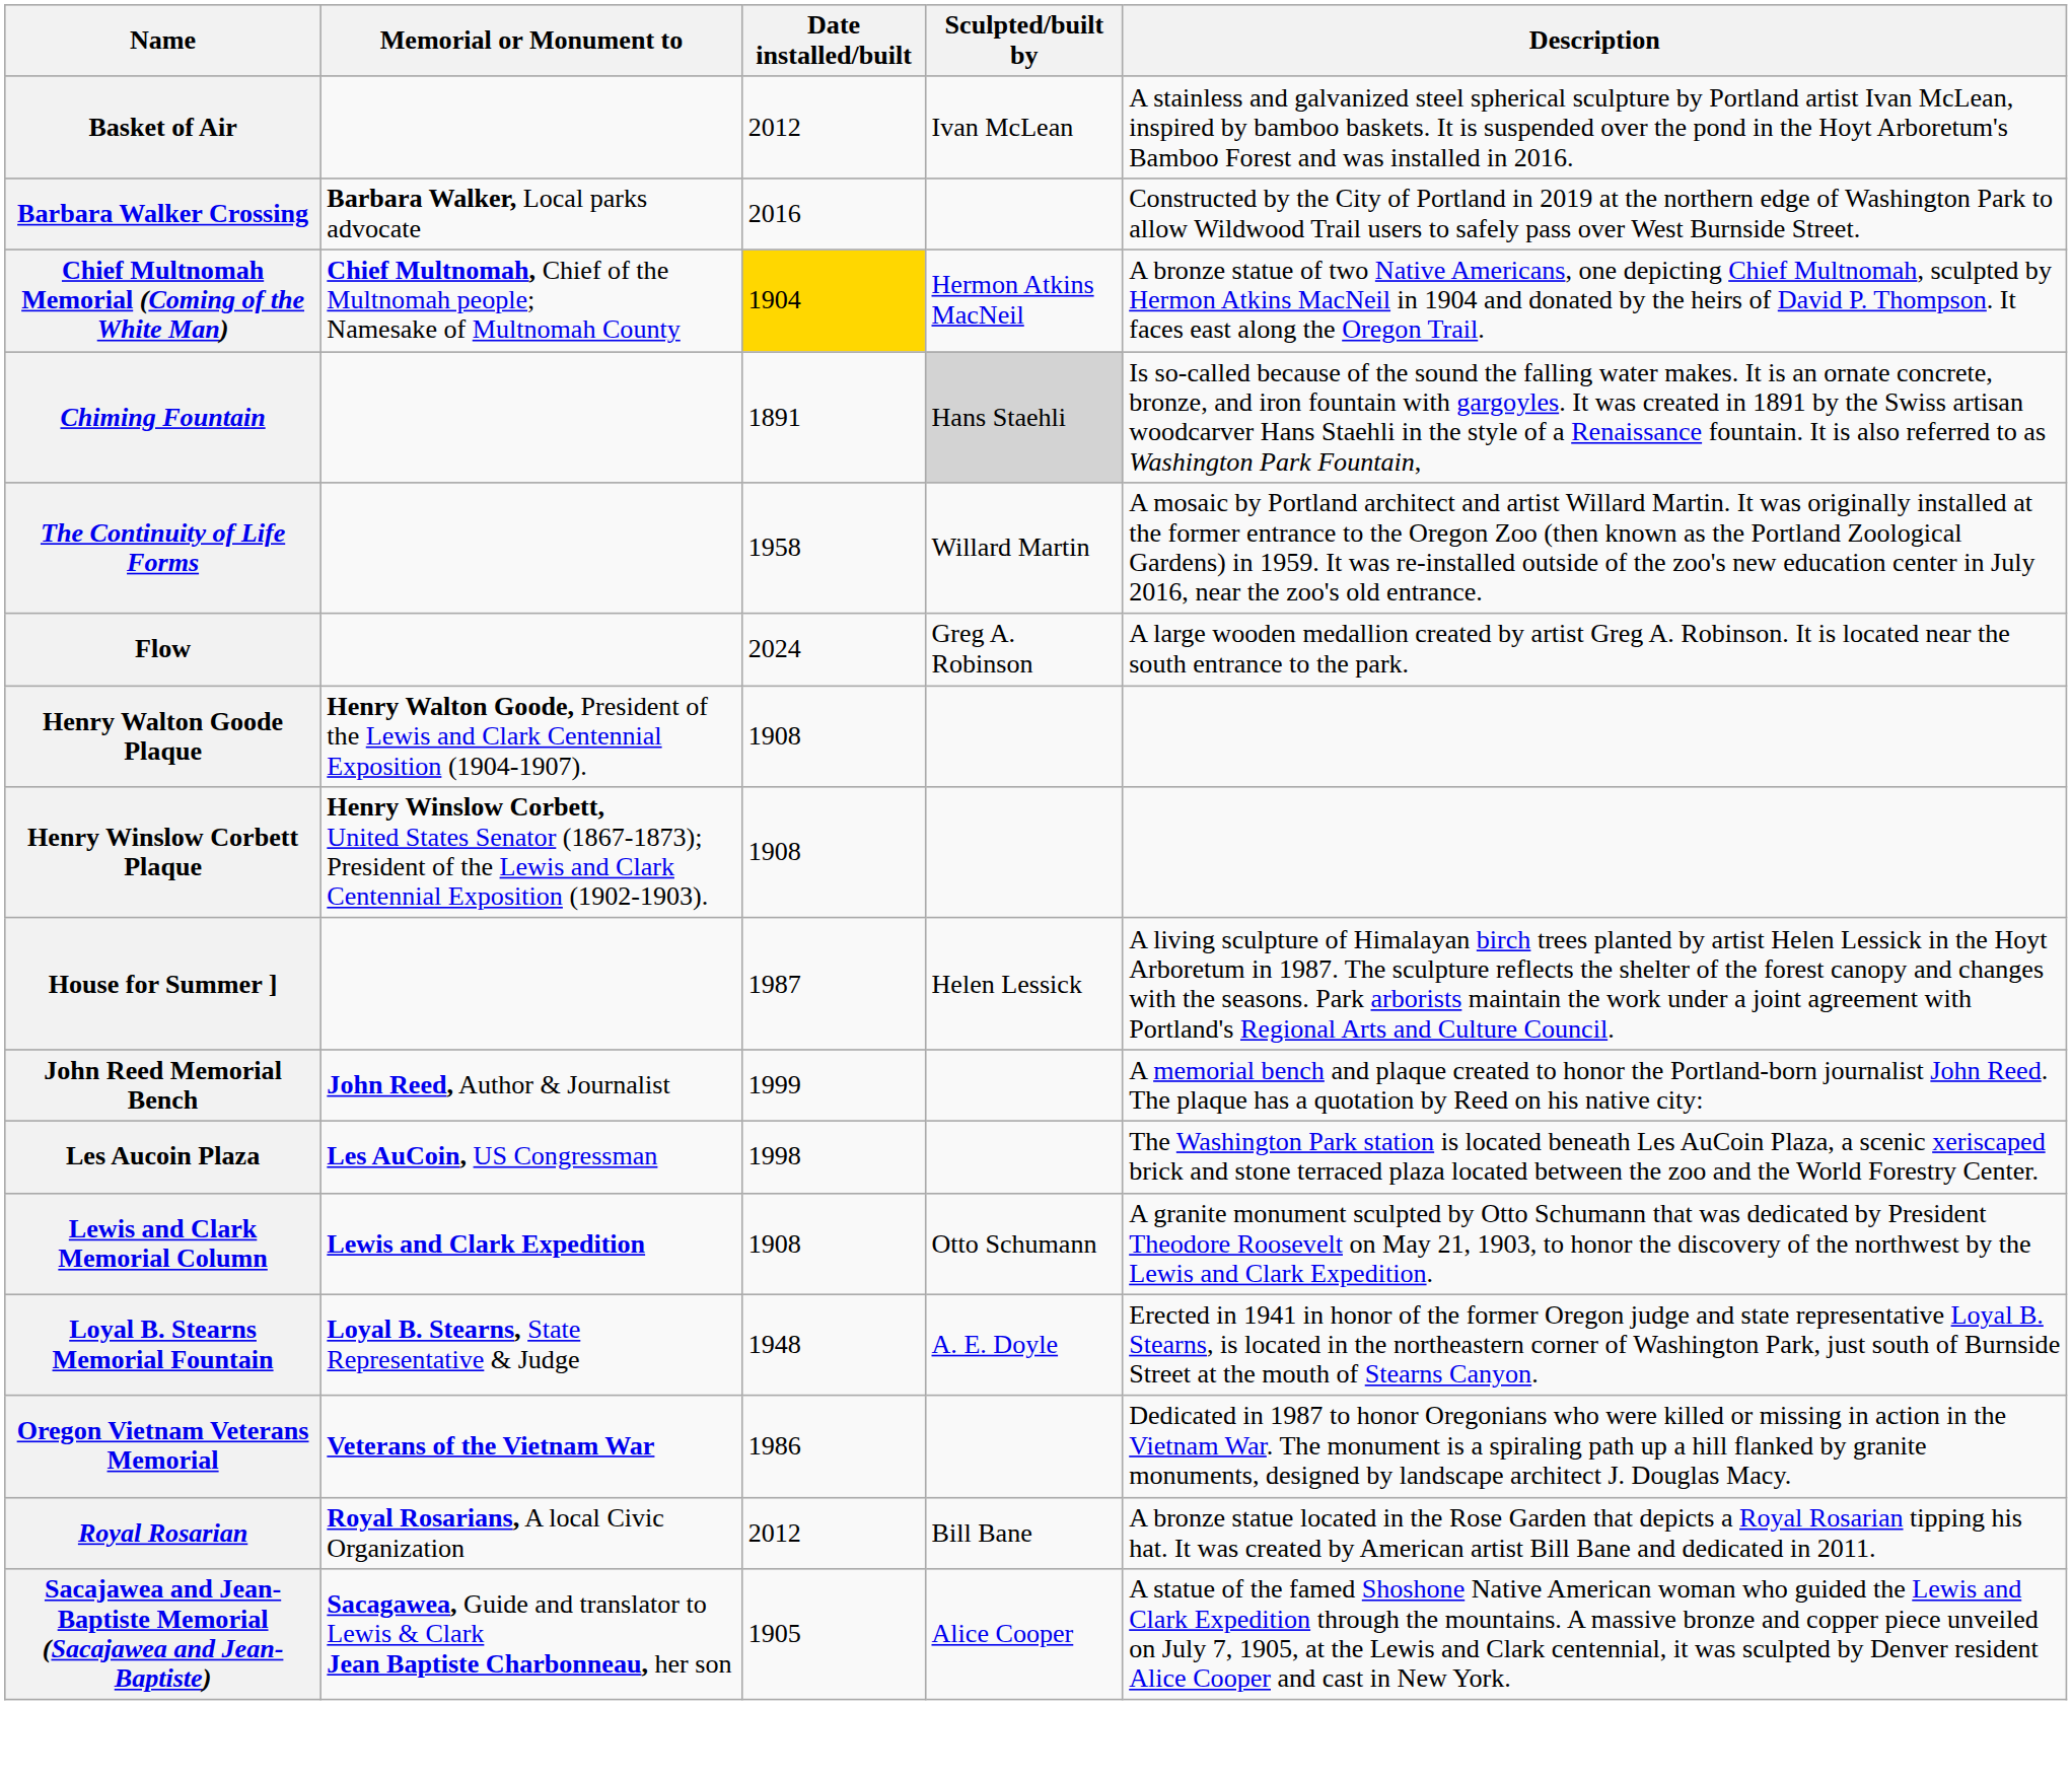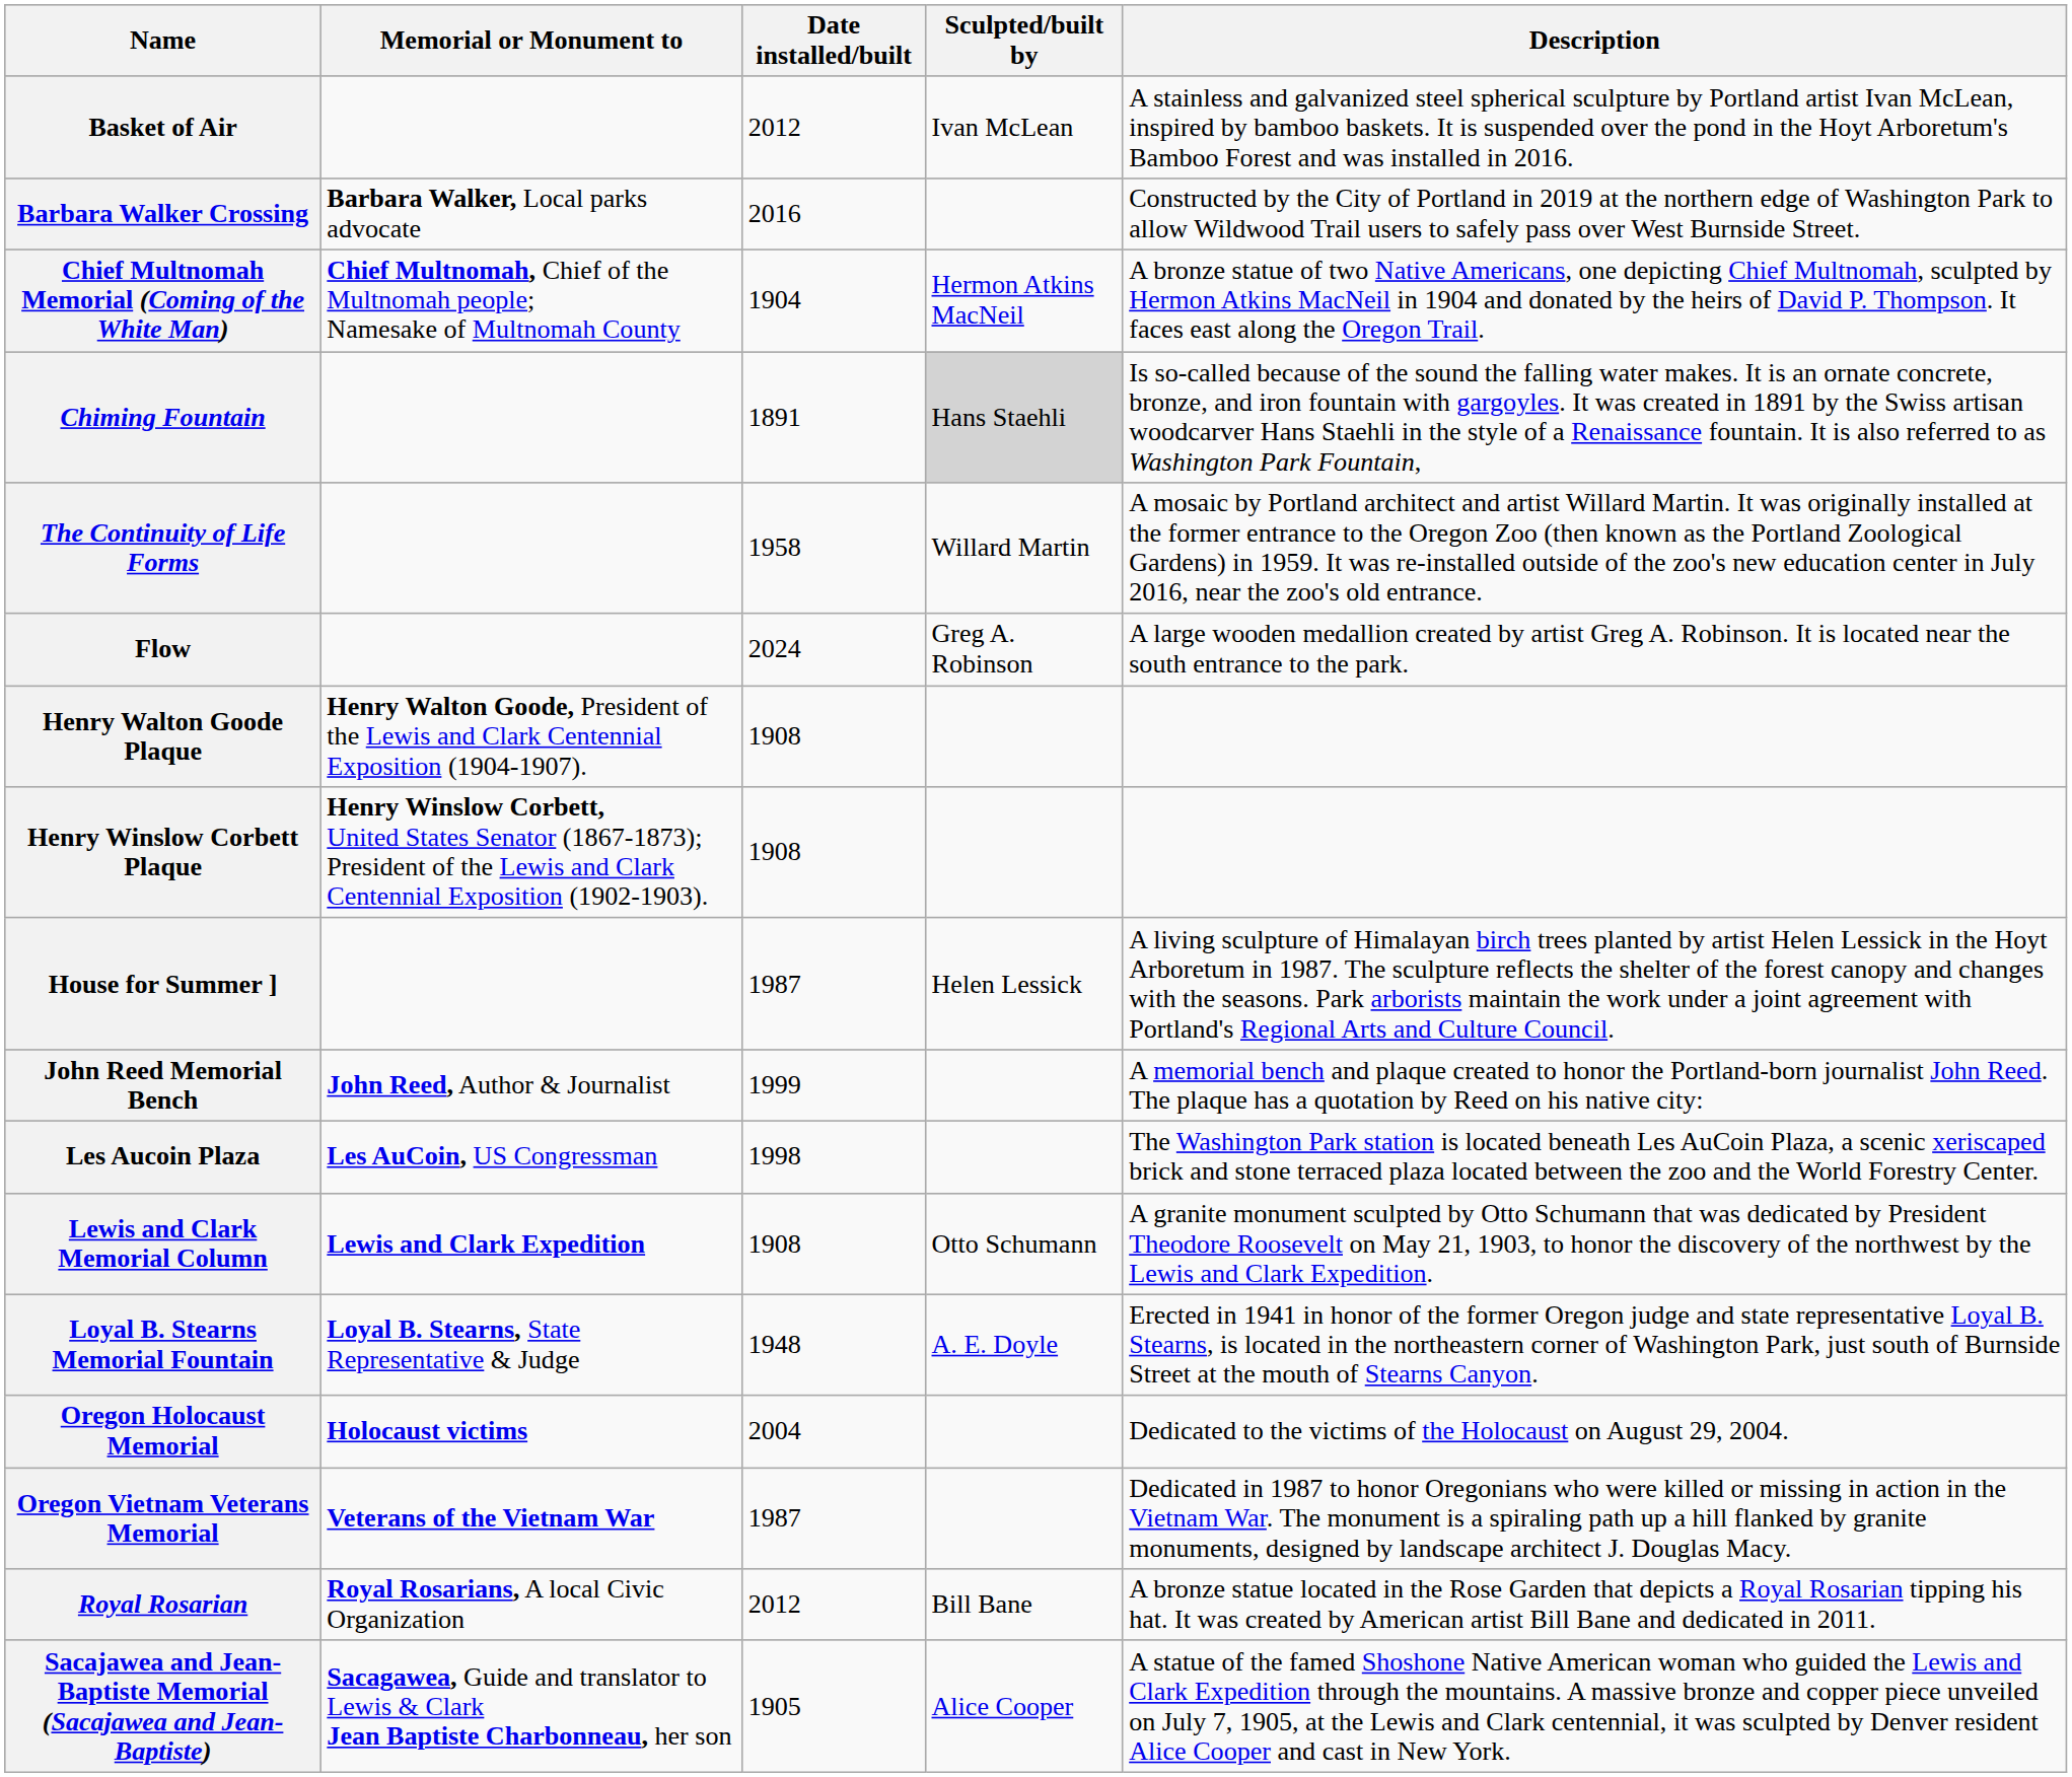Chief Multnomah Memorial (Coming of the White Man) | Date installed/built: gold background -> no background
+ row: Oregon Holocaust Memorial | Holocaust victims | 2004 | Dedicated to the victims of the Holocaust on August 29, 2004.
Oregon Vietnam Veterans Memorial | Date installed/built: 1986 -> 1987
